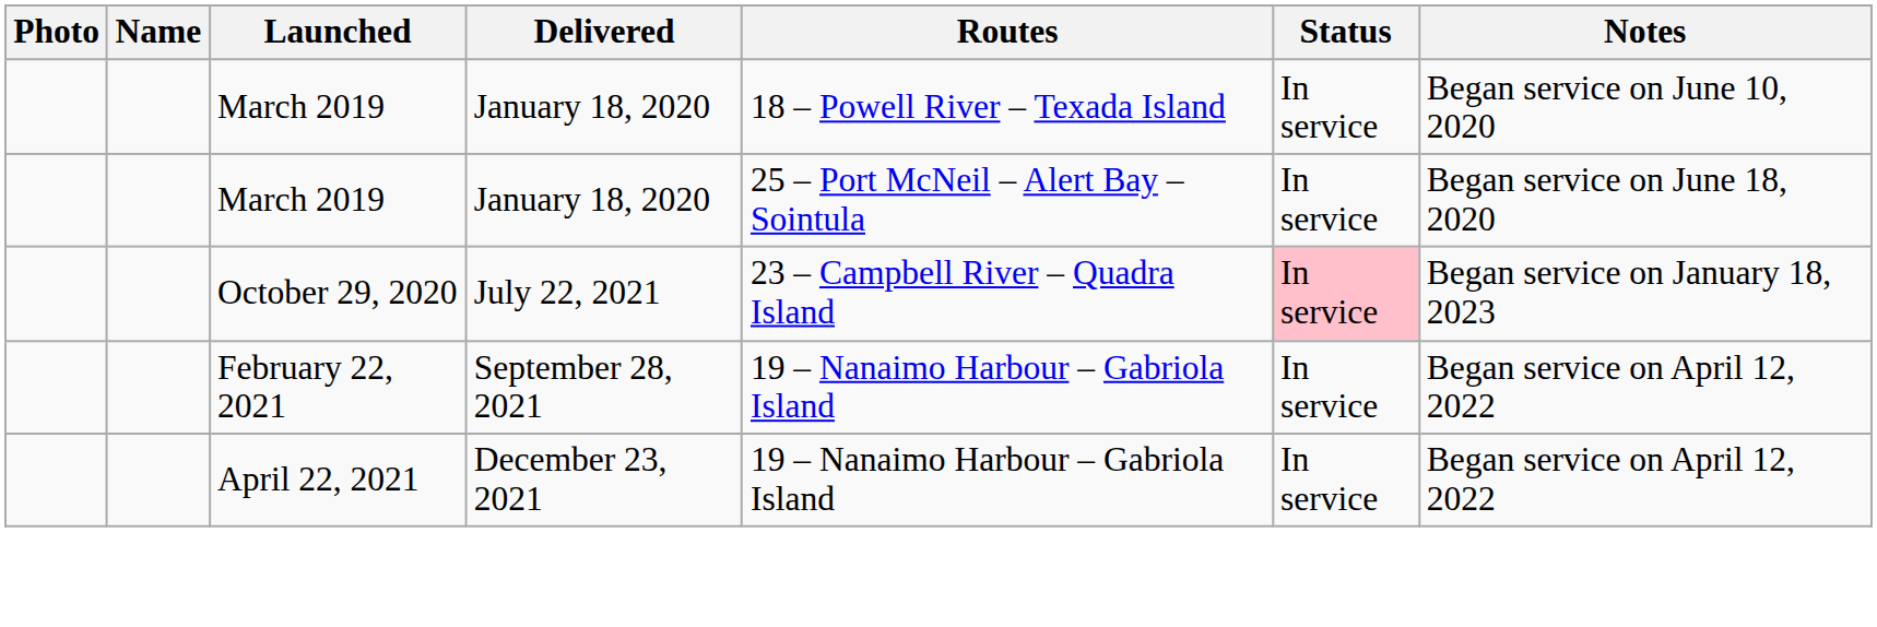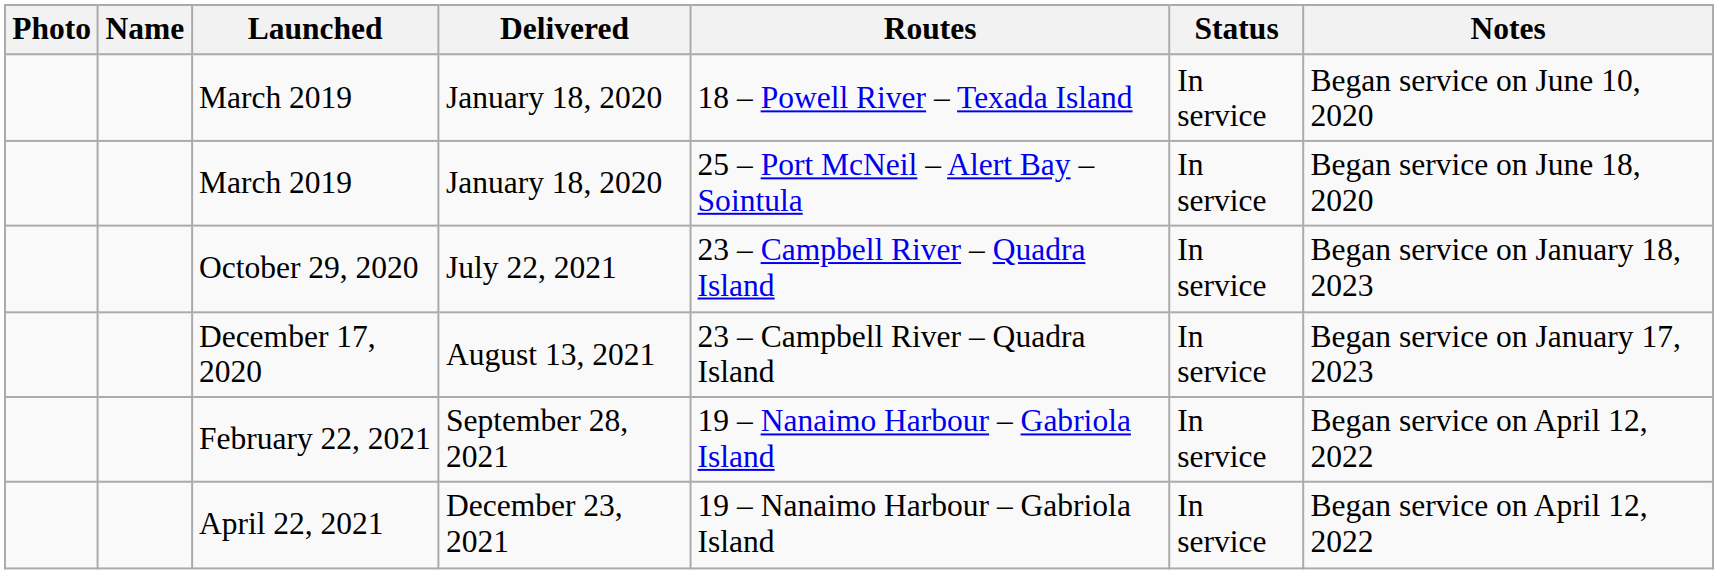October 29, 2020 | Status: pink background -> no background
+ row: December 17, 2020 | August 13, 2021 | 23 – Campbell River – Quadra Island | In service | Began service on January 17, 2023
